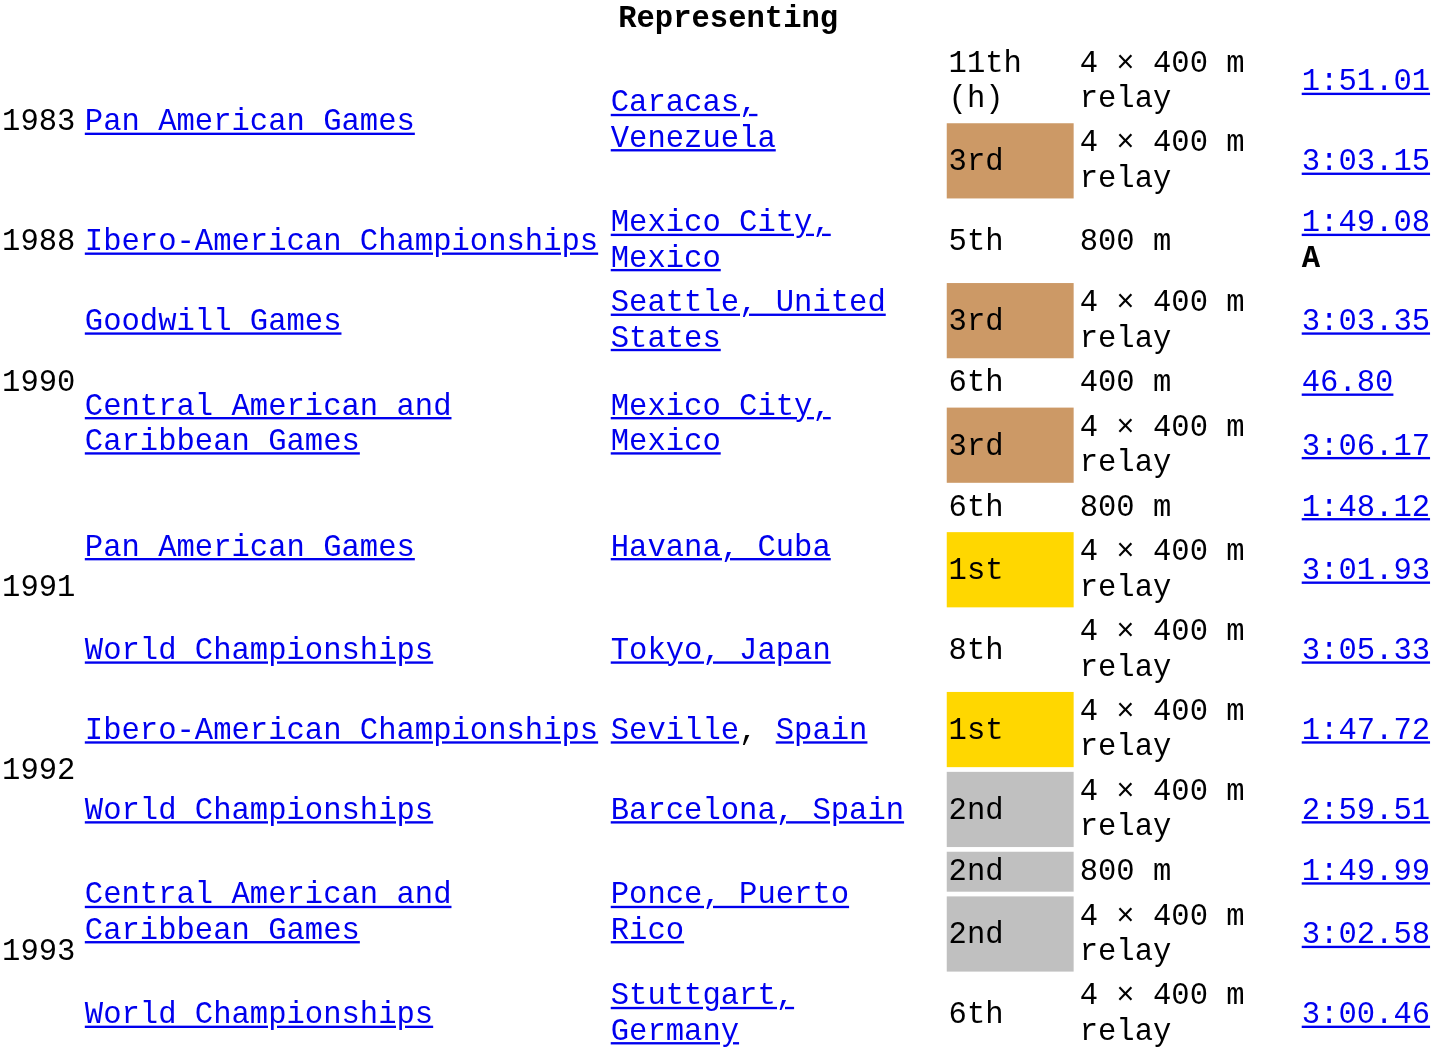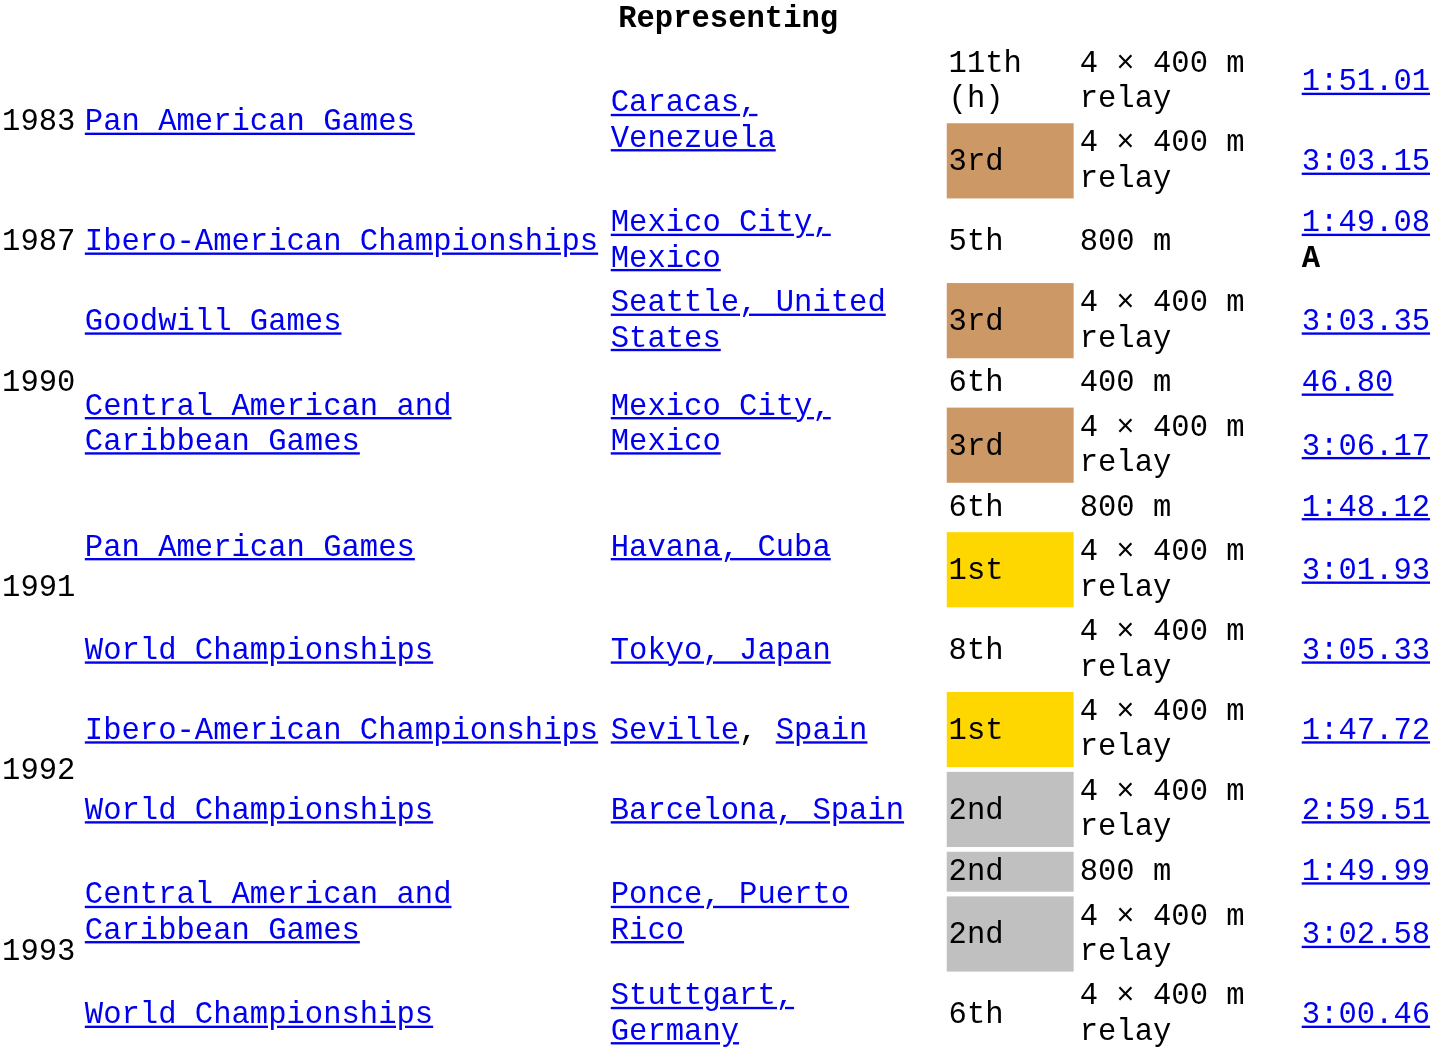Mexico City, Mexico / 5th | column 1: 1988 -> 1987
